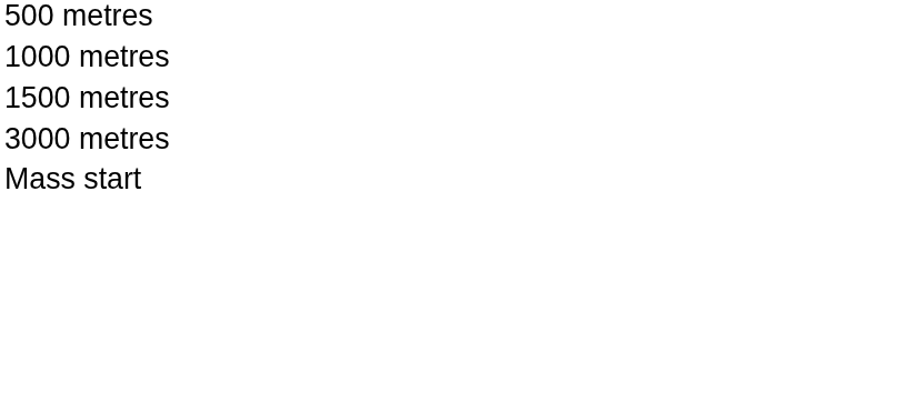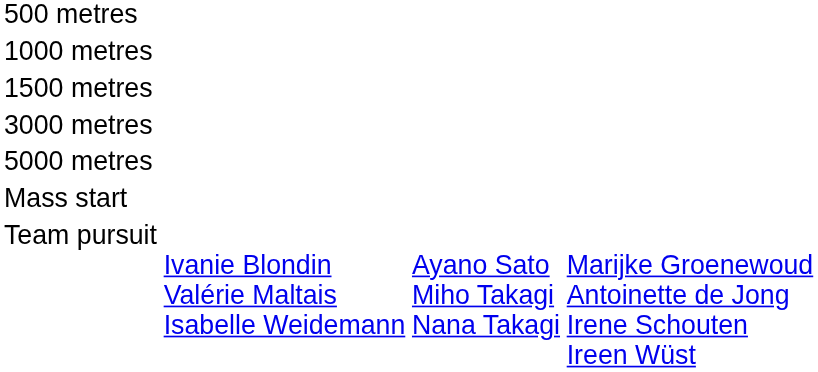+ row: 5000 metres
+ row: Team pursuit | Ivanie Blondin Valérie Maltais Isabelle Weidemann | Ayano Sato Miho Takagi Nana Takagi | Marijke Groenewoud Antoinette de Jong Irene Schouten Ireen Wüst
